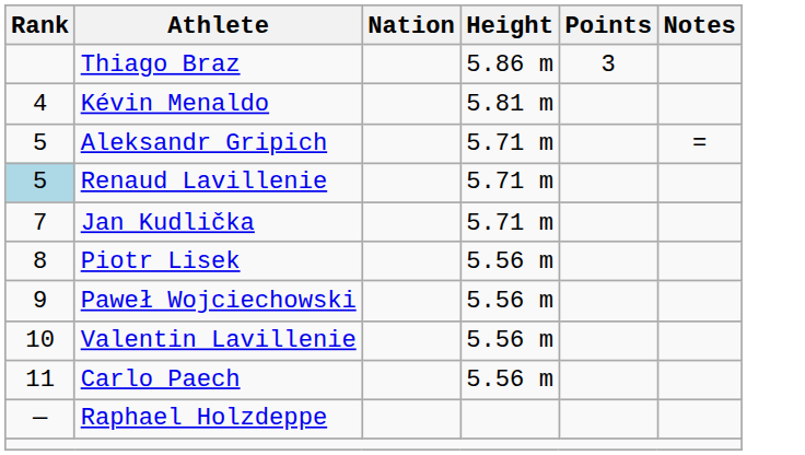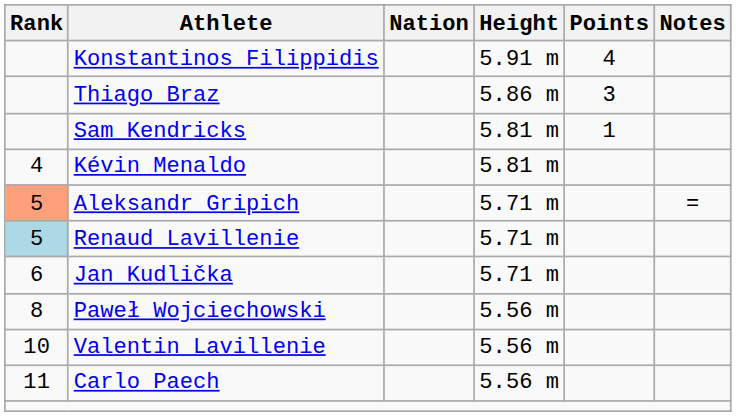+ row: Konstantinos Filippidis | 5.91 m | 4
+ row: Sam Kendricks | 5.81 m | 1
Aleksandr Gripich | Rank: no background -> lightsalmon background
Jan Kudlička | Rank: 7 -> 6
- row: 8 | Piotr Lisek | 5.56 m
Paweł Wojciechowski | Rank: 9 -> 8
- row: — | Raphael Holzdeppe
